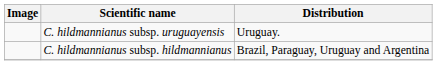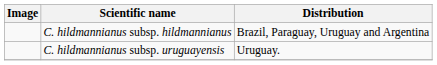rows swapped: C. hildmannianus subsp. hildmannianus <-> C. hildmannianus subsp. uruguayensis
